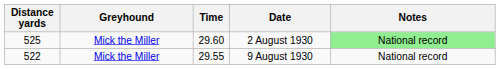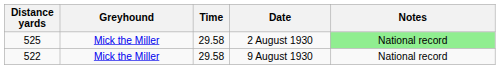2 August 1930 | Time: 29.60 -> 29.58
9 August 1930 | Time: 29.55 -> 29.58
